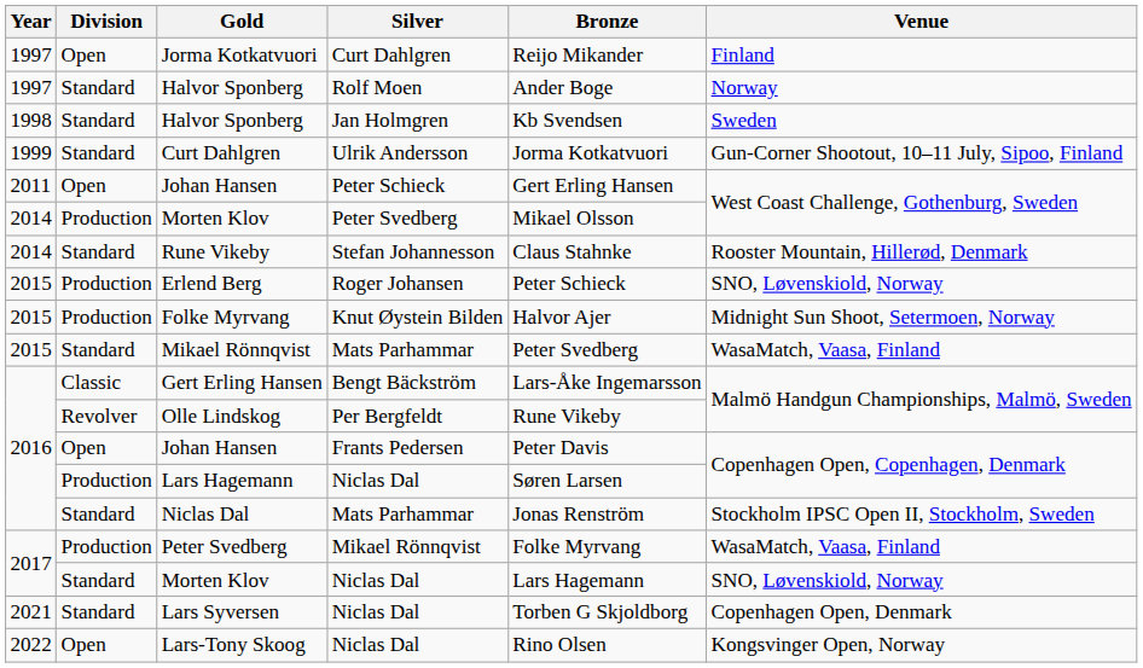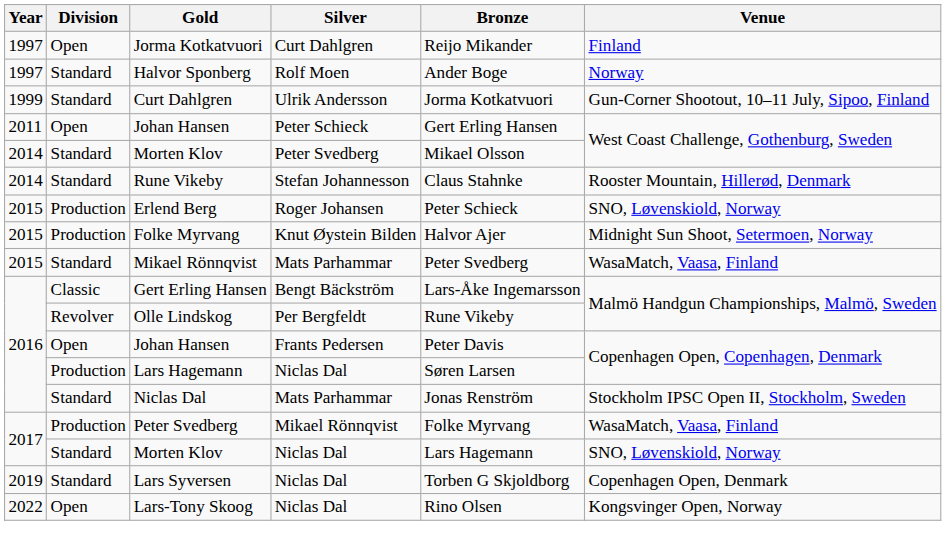- row: 1998 | Standard | Halvor Sponberg | Jan Holmgren | Kb Svendsen | Sweden
Morten Klov / Peter Svedberg | Division: Production -> Standard
Lars Syversen | Year: 2021 -> 2019
